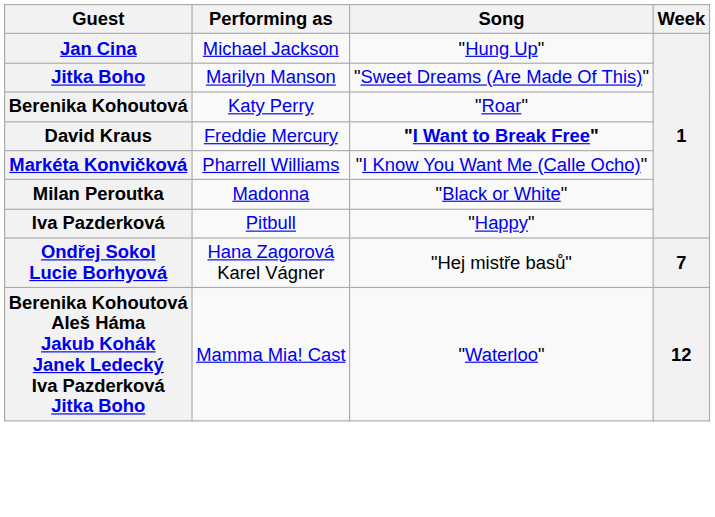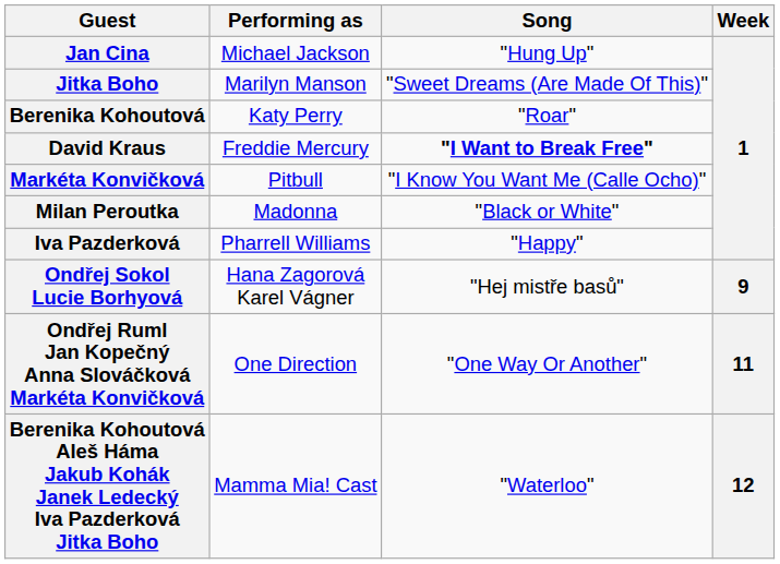Markéta Konvičková | Performing as: Pharrell Williams -> Pitbull
Iva Pazderková | Performing as: Pitbull -> Pharrell Williams
Ondřej Sokol Lucie Borhyová | Week: 7 -> 9
+ row: Ondřej Ruml Jan Kopečný Anna Slováčková Markéta Konvičková | One Direction | "One Way Or Another" | 11
